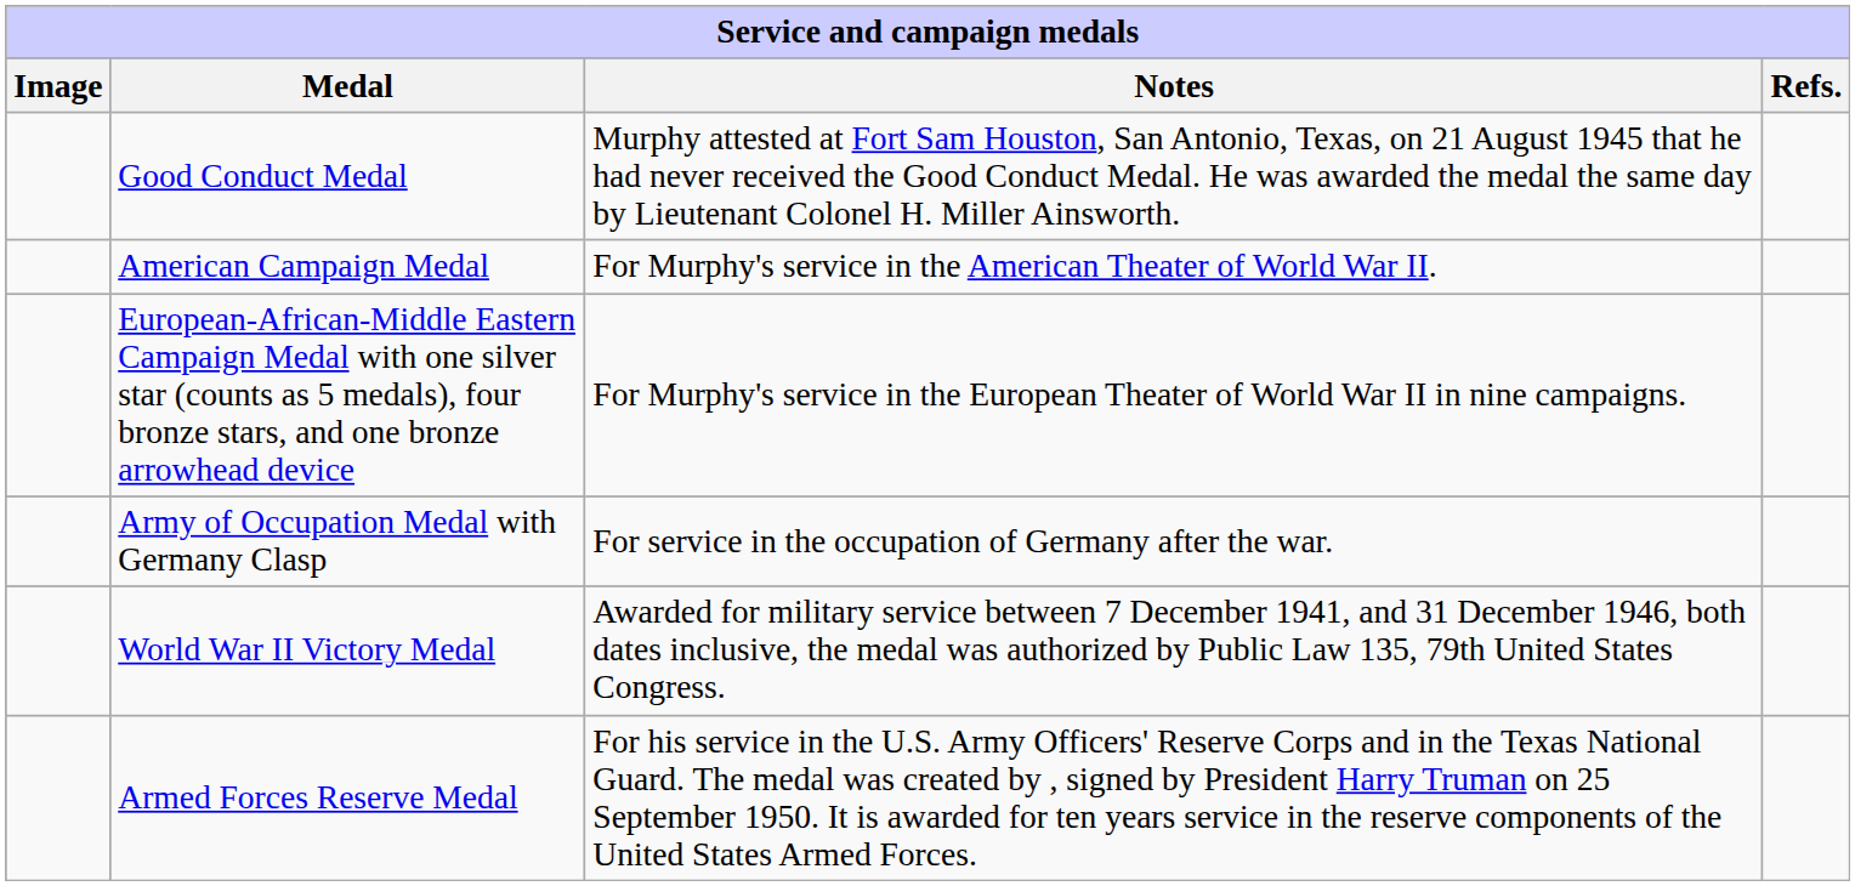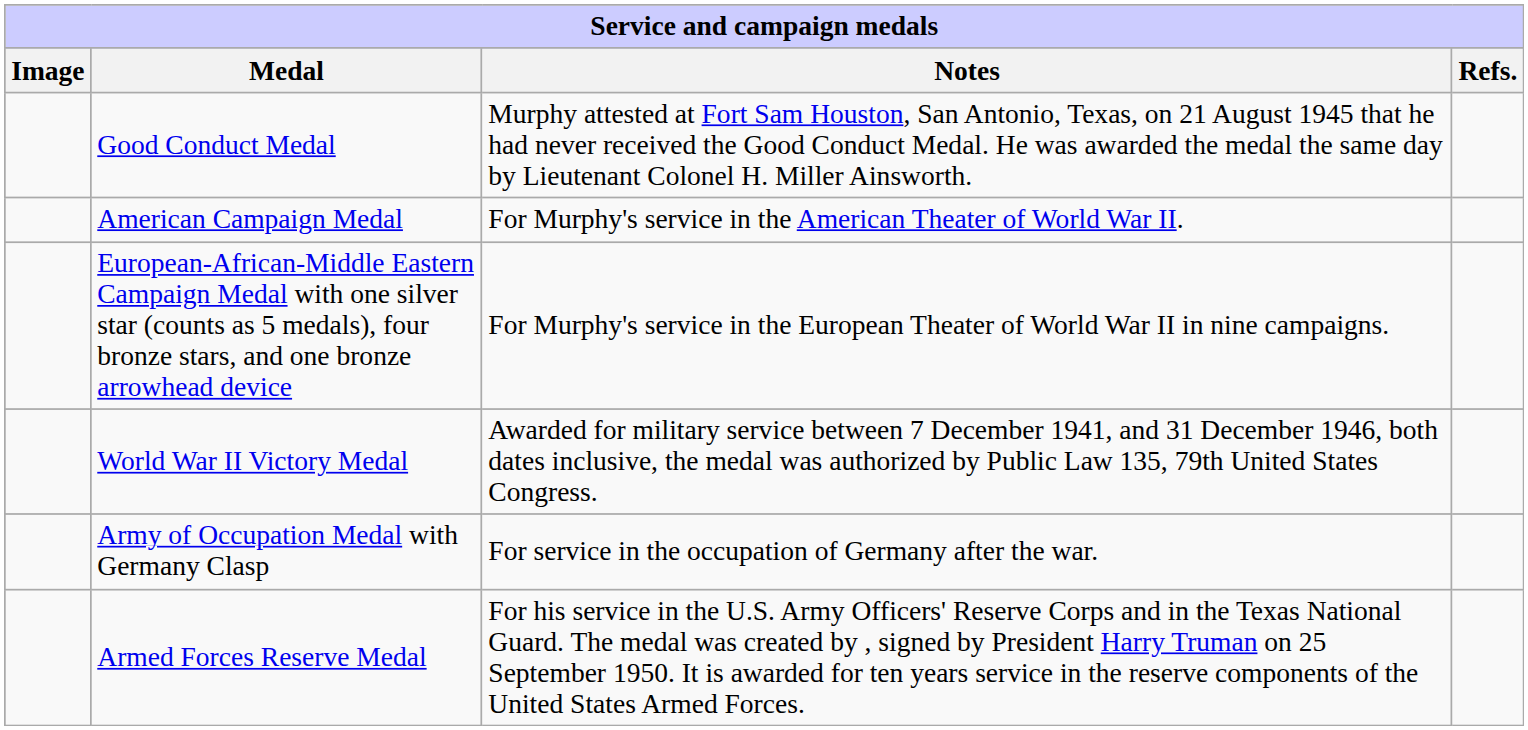rows swapped: World War II Victory Medal <-> Army of Occupation Medal with Germany Clasp
